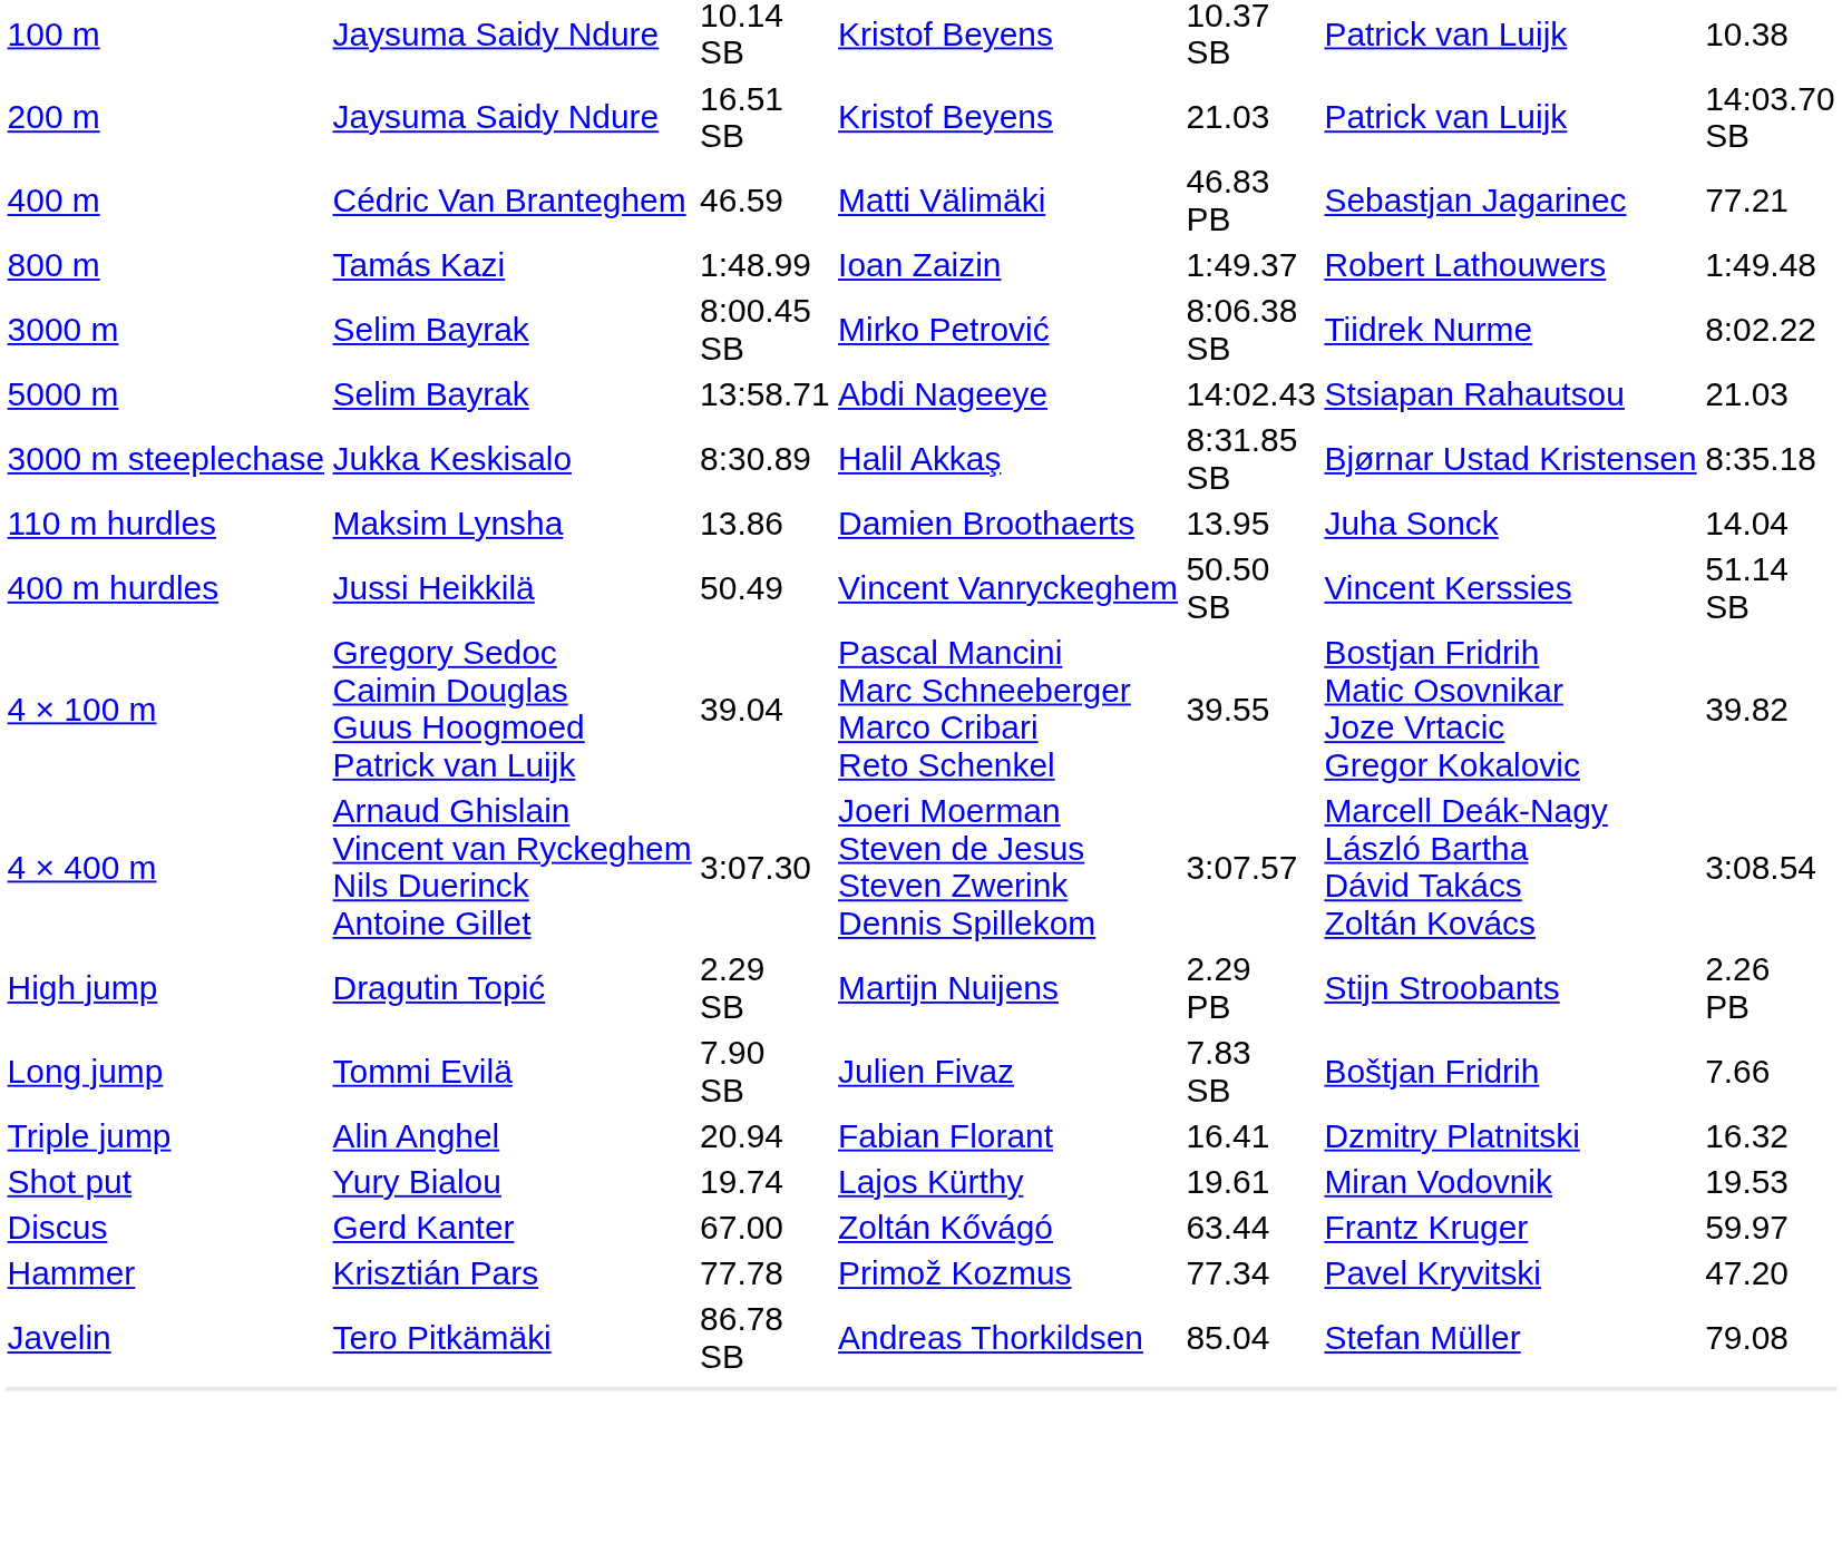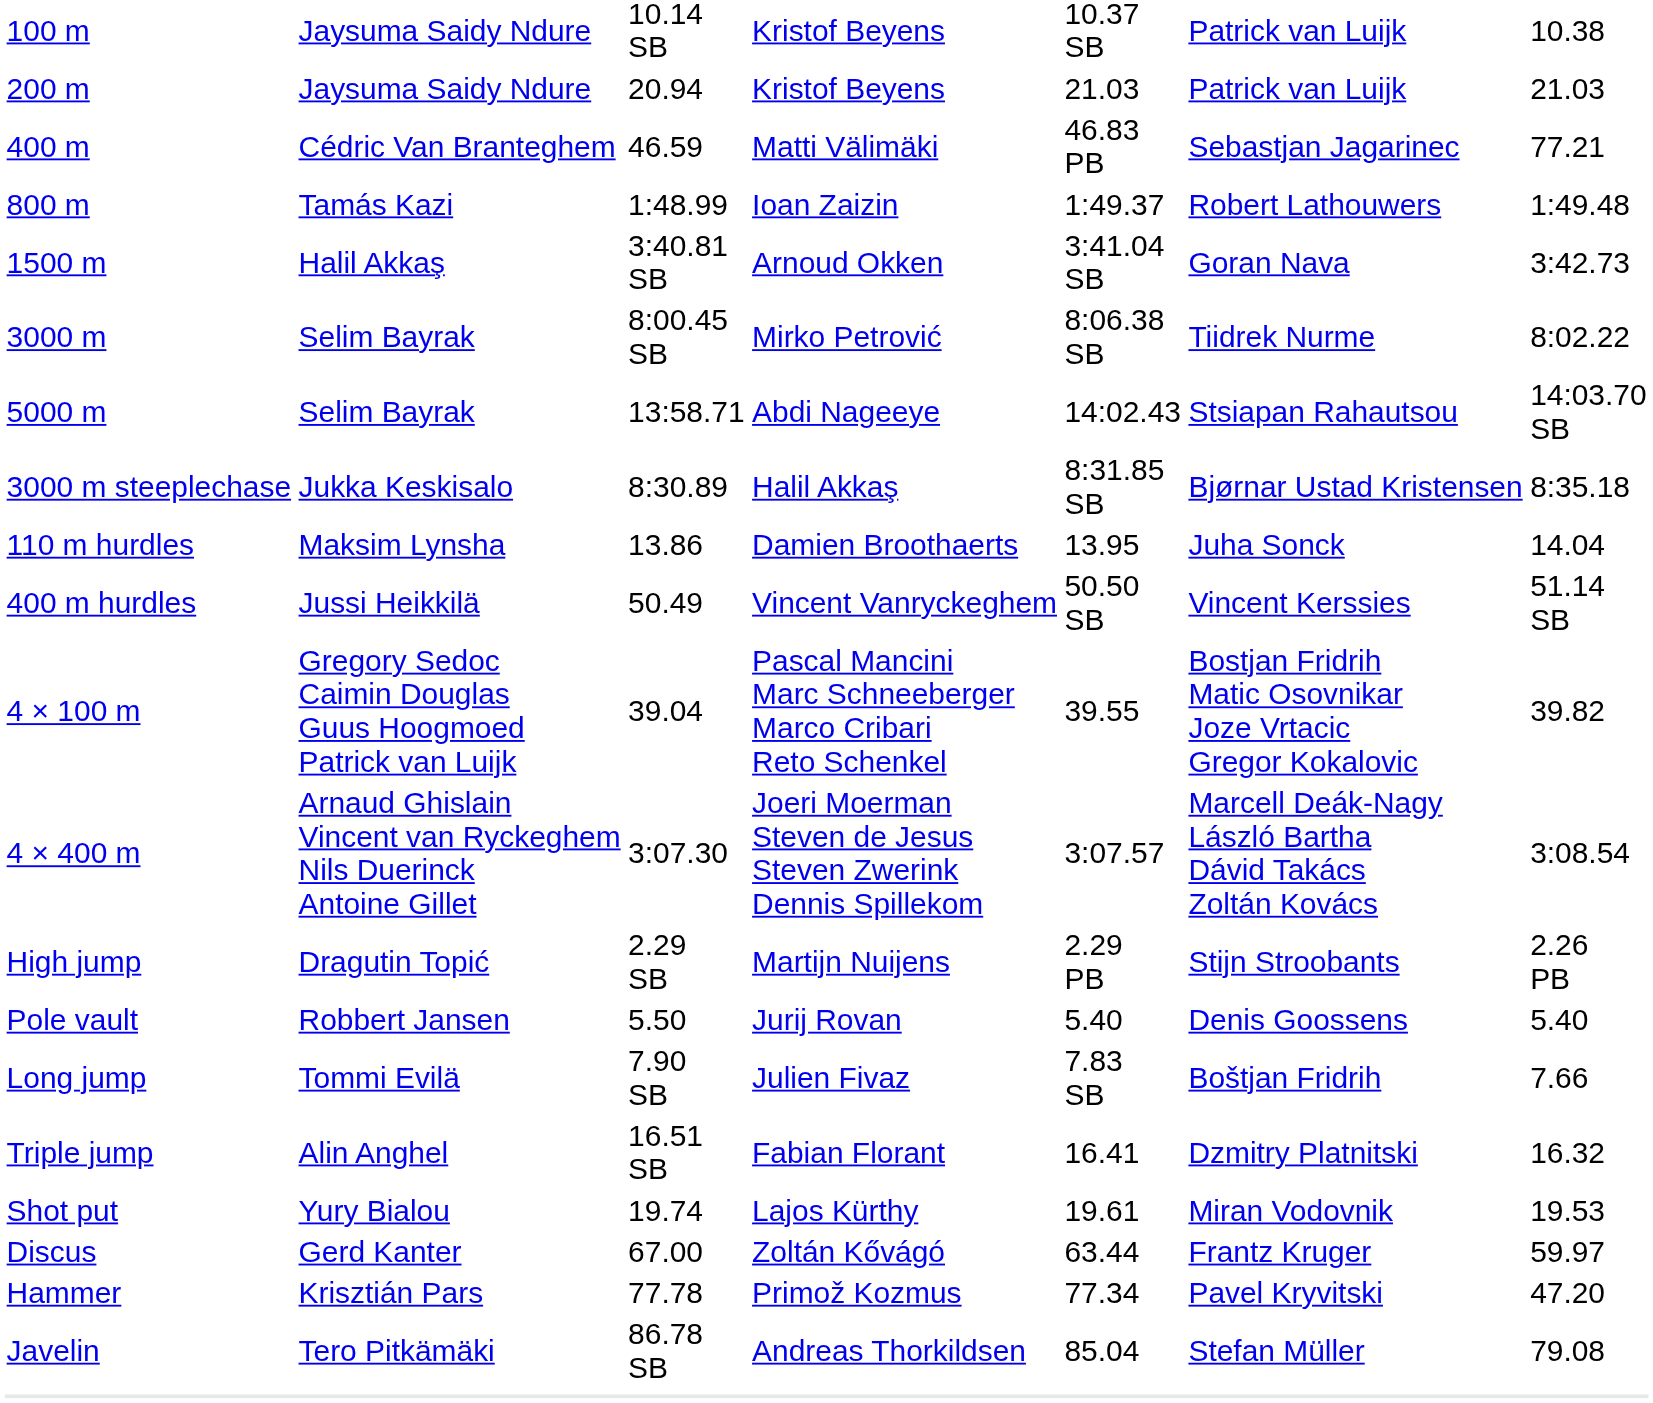200 m | column 3: 16.51 SB -> 20.94
200 m | column 7: 14:03.70 SB -> 21.03
+ row: 1500 m | Halil Akkaş | 3:40.81 SB | Arnoud Okken | 3:41.04 SB | Goran Nava | 3:42.73
5000 m | column 7: 21.03 -> 14:03.70 SB
+ row: Pole vault | Robbert Jansen | 5.50 | Jurij Rovan | 5.40 | Denis Goossens | 5.40
Triple jump | column 3: 20.94 -> 16.51 SB
